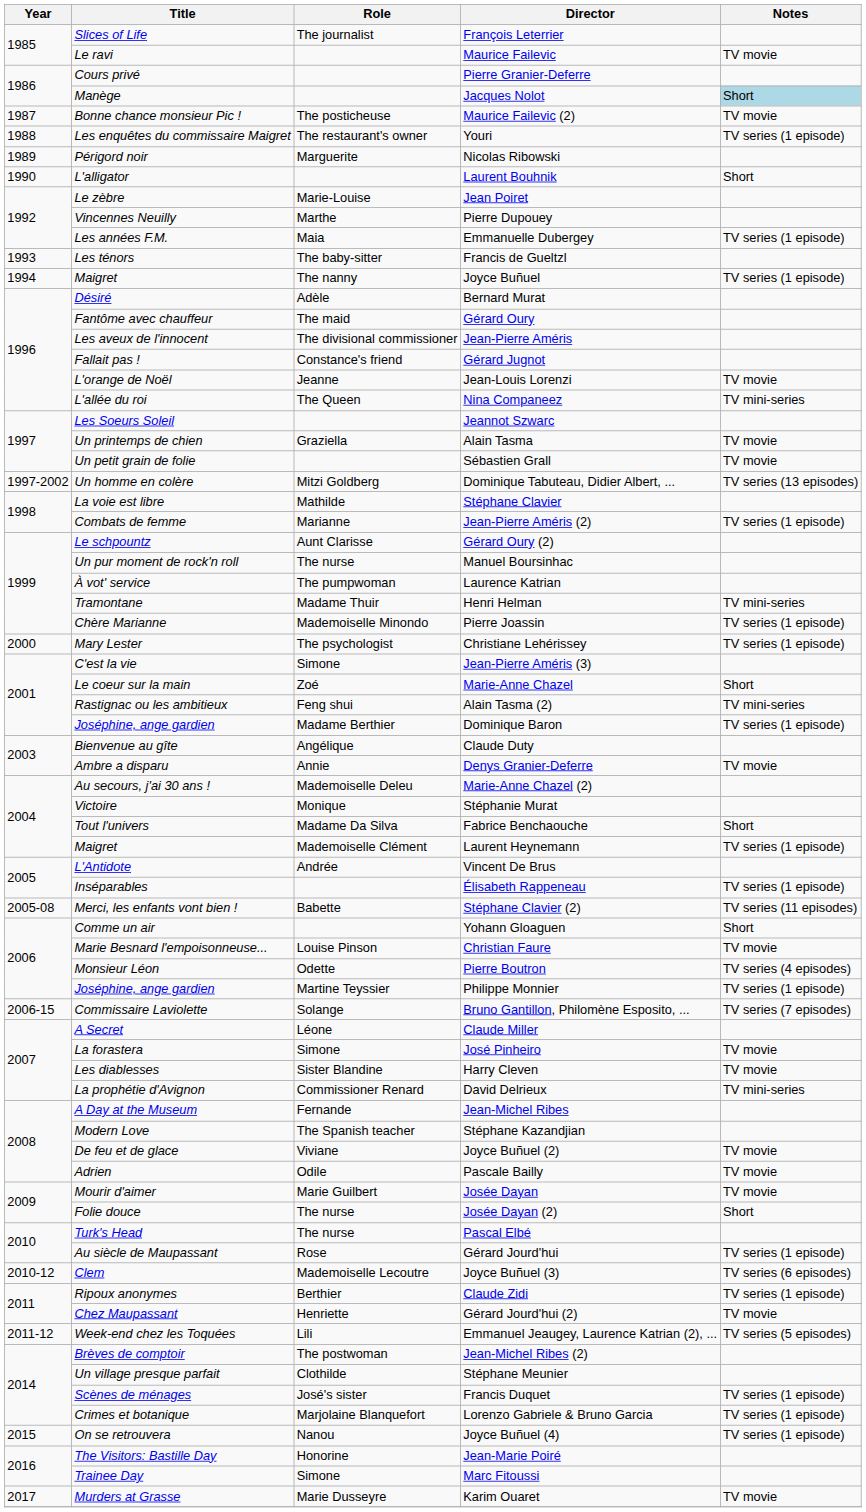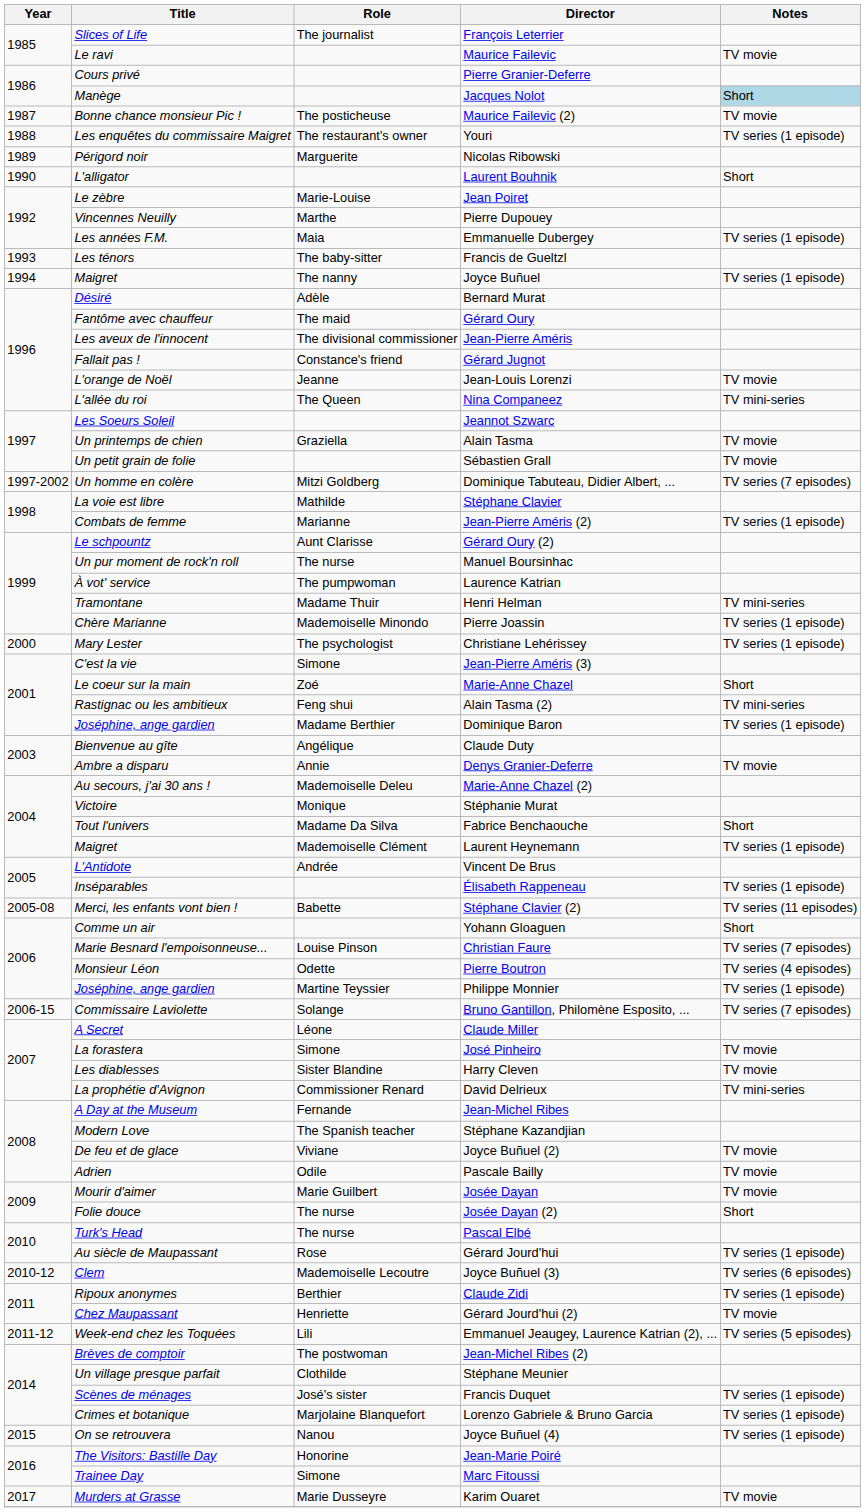Dominique Tabuteau, Didier Albert, ... | Notes: TV series (13 episodes) -> TV series (7 episodes)
Christian Faure | Notes: TV movie -> TV series (7 episodes)
